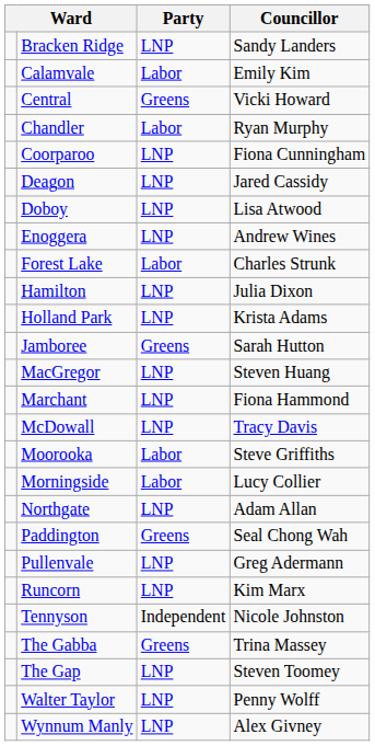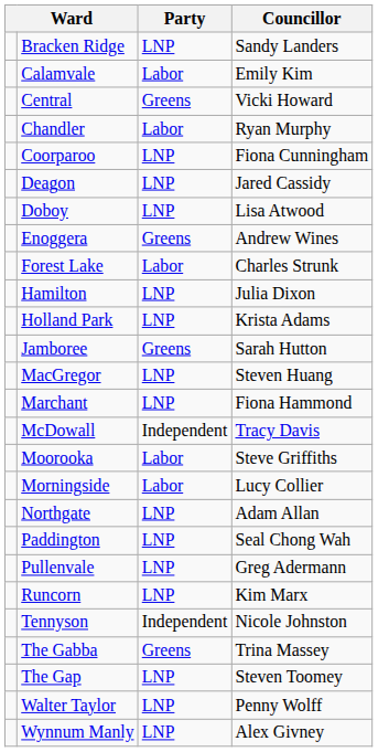Enoggera | Party: LNP -> Greens
McDowall | Party: LNP -> Independent
Paddington | Party: Greens -> LNP
